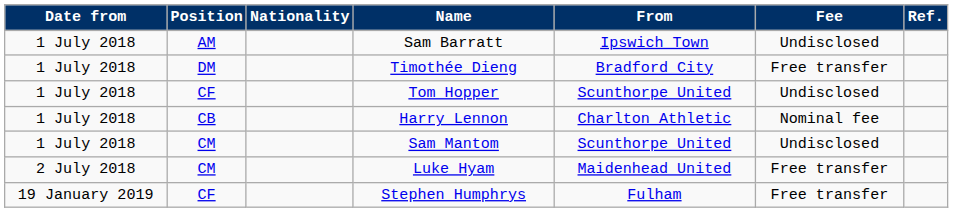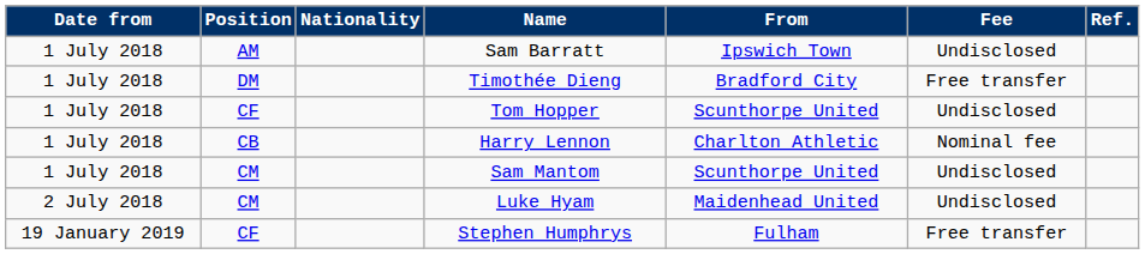Luke Hyam | Fee: Free transfer -> Undisclosed
